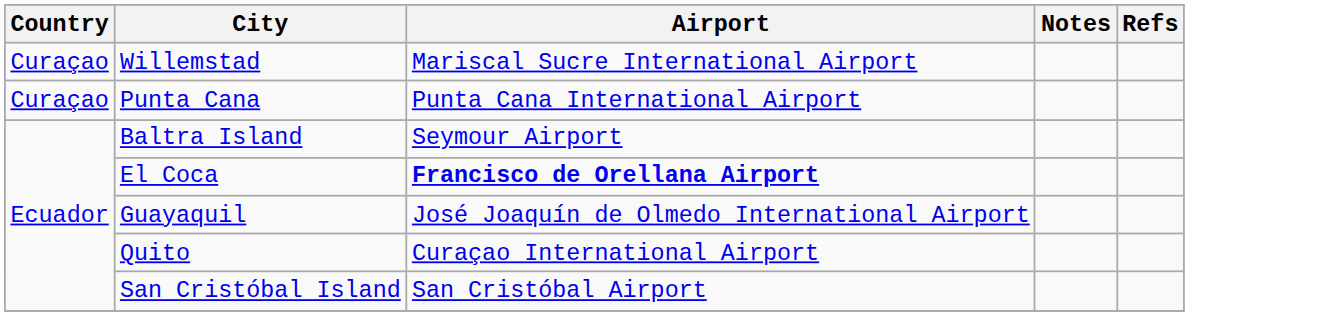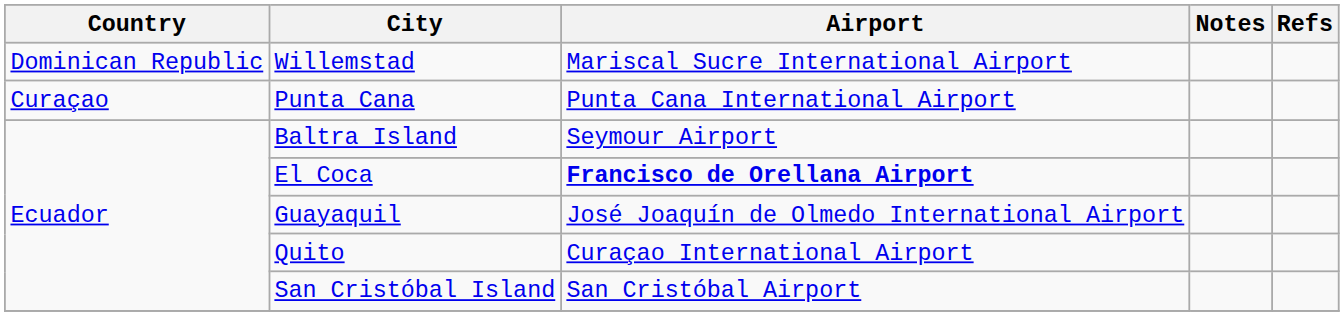Willemstad | Country: Curaçao -> Dominican Republic
